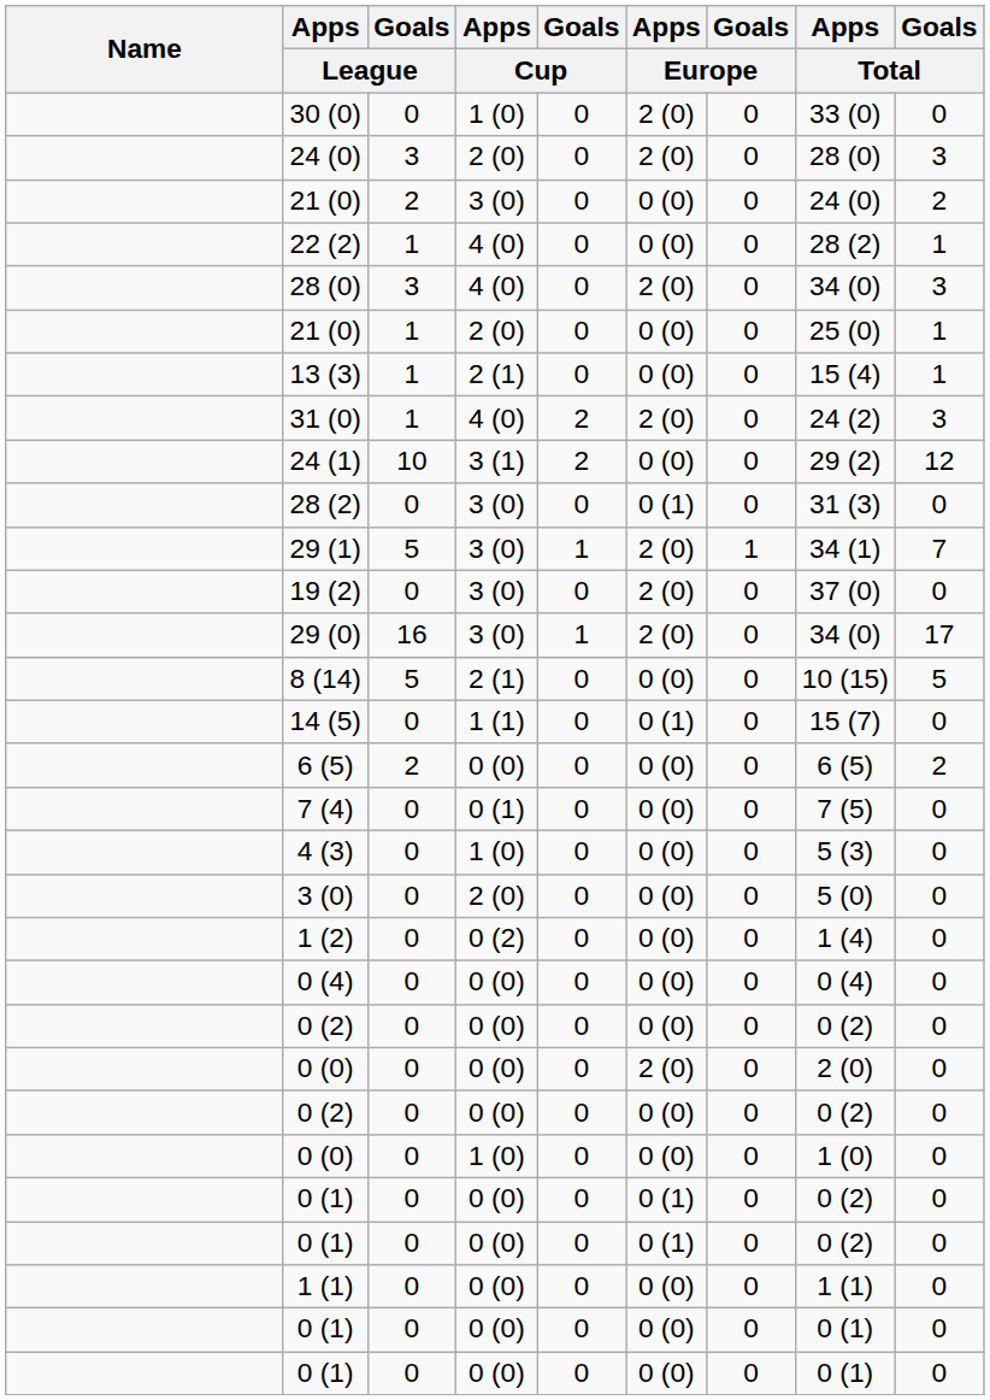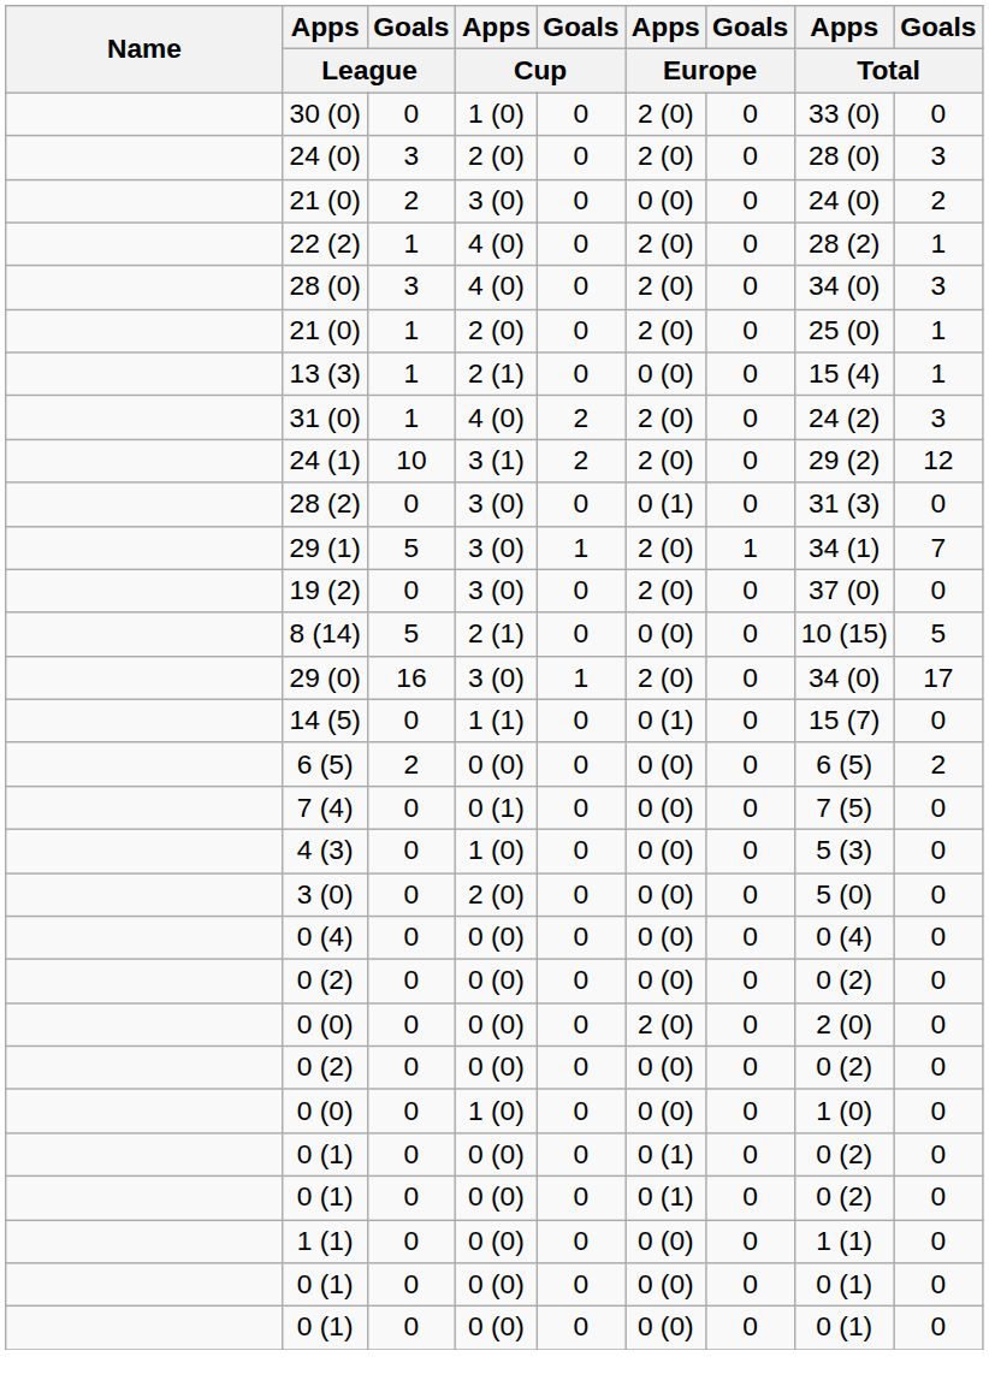22 (2) | Apps / Europe: 0 (0) -> 2 (0)
21 (0) / 2 (0) | Apps / Europe: 0 (0) -> 2 (0)
24 (1) | Apps / Europe: 0 (0) -> 2 (0)
rows swapped: 29 (0) <-> 8 (14)
- row: 1 (2) | 0 | 0 (2) | 0 | 0 (0) | 0 | 1 (4) | 0
